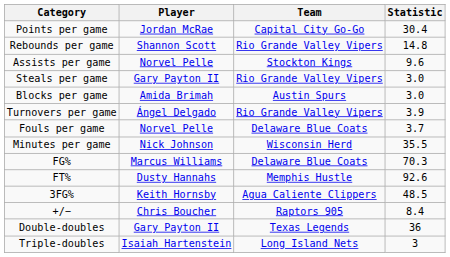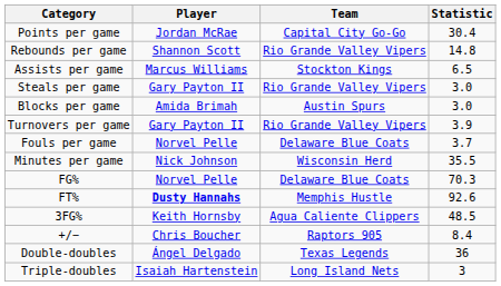Assists per game | Player: Norvel Pelle -> Marcus Williams
Assists per game | Statistic: 9.6 -> 6.5
Turnovers per game | Player: Ángel Delgado -> Gary Payton II
FG% | Player: Marcus Williams -> Norvel Pelle
FT% | Player: normal -> bold
Double-doubles | Player: Gary Payton II -> Ángel Delgado
